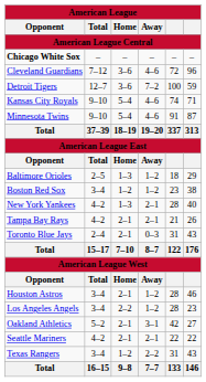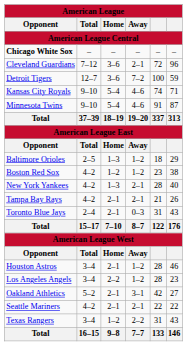Cleveland Guardians | column 4: 4–6 -> 2–1
Boston Red Sox | column 2: 3–4 -> 4–2
